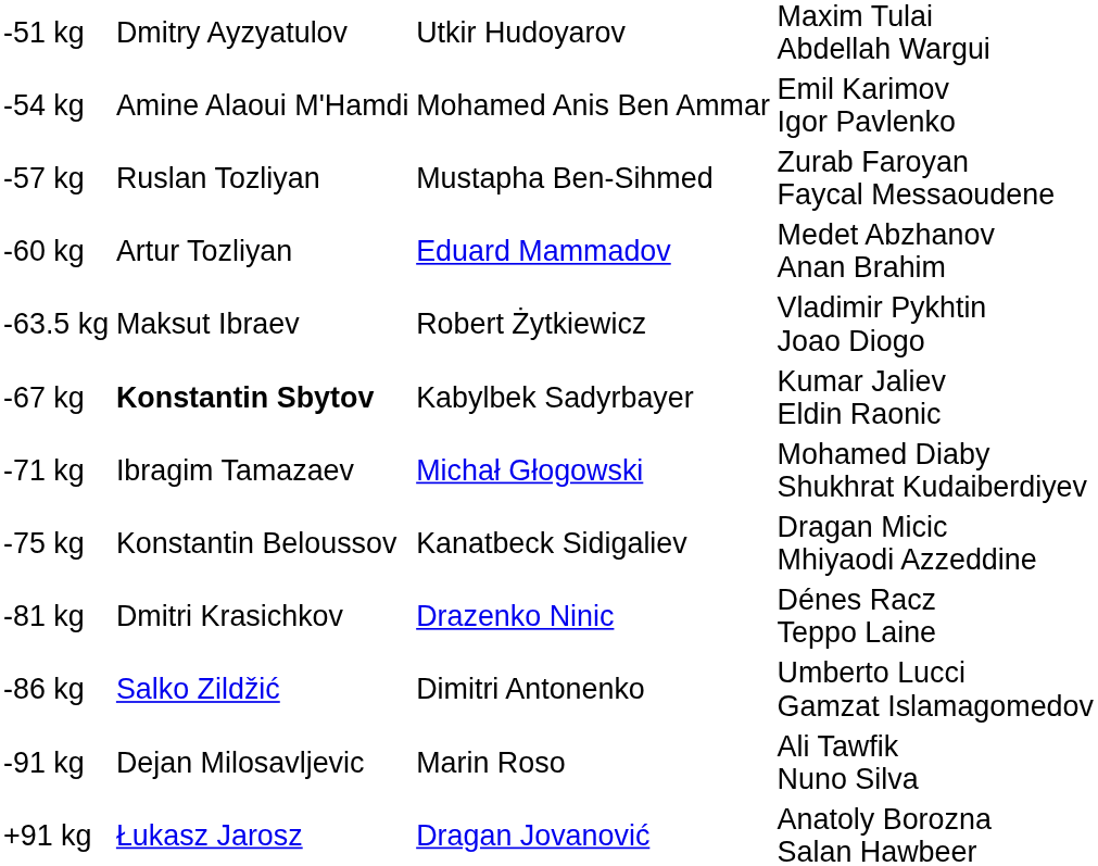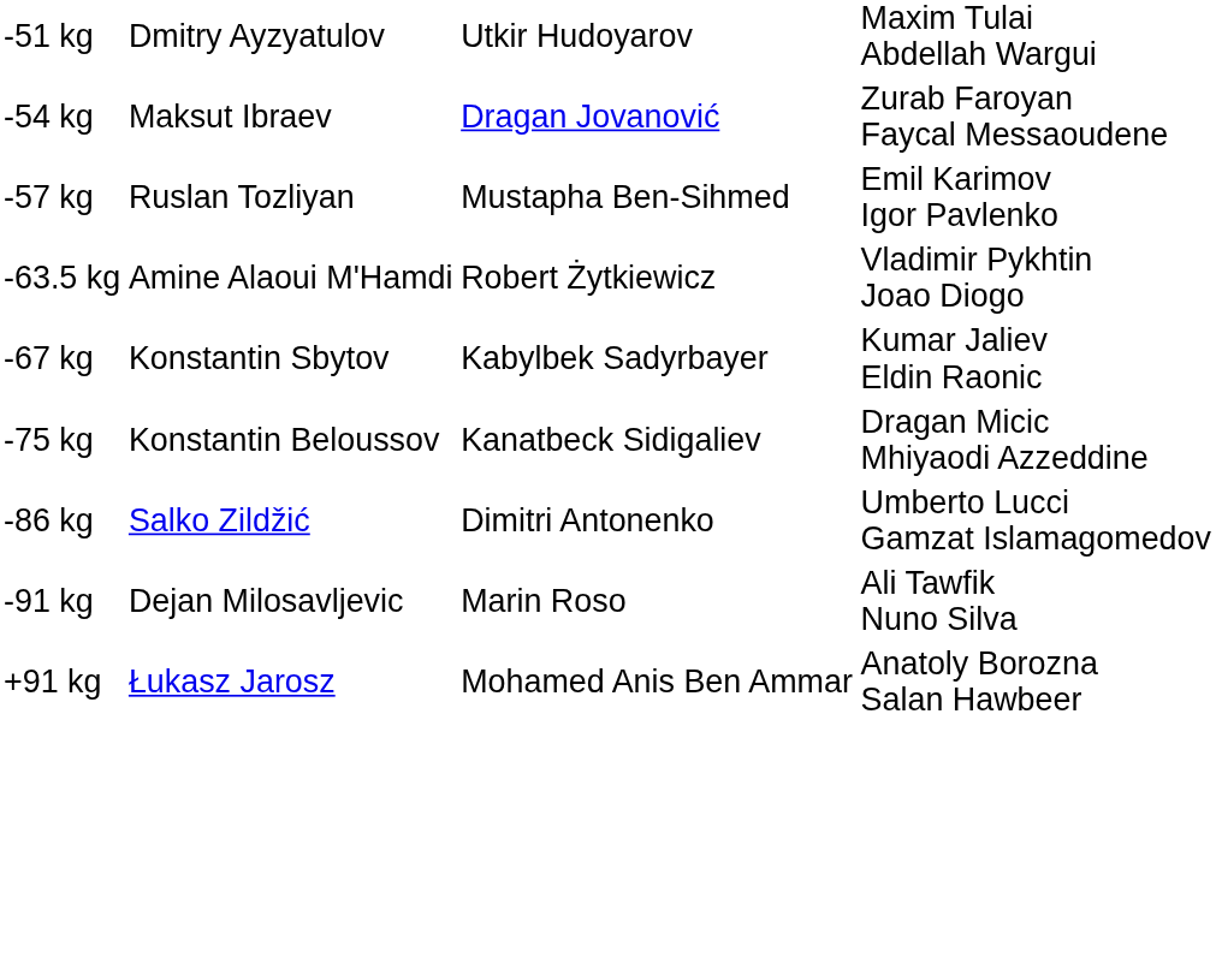-54 kg | column 2: Amine Alaoui M'Hamdi -> Maksut Ibraev
-54 kg | column 3: Mohamed Anis Ben Ammar -> Dragan Jovanović
-54 kg | column 4: Emil Karimov Igor Pavlenko -> Zurab Faroyan Faycal Messaoudene
-57 kg | column 4: Zurab Faroyan Faycal Messaoudene -> Emil Karimov Igor Pavlenko
- row: -60 kg | Artur Tozliyan | Eduard Mammadov | Medet Abzhanov Anan Brahim
-63.5 kg | column 2: Maksut Ibraev -> Amine Alaoui M'Hamdi
-67 kg | column 2: bold -> normal
- row: -71 kg | Ibragim Tamazaev | Michał Głogowski | Mohamed Diaby Shukhrat Kudaiberdiyev
- row: -81 kg | Dmitri Krasichkov | Drazenko Ninic | Dénes Racz Teppo Laine
+91 kg | column 3: Dragan Jovanović -> Mohamed Anis Ben Ammar
